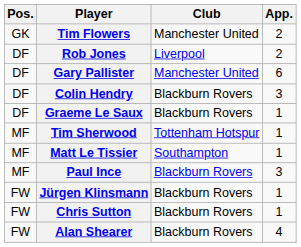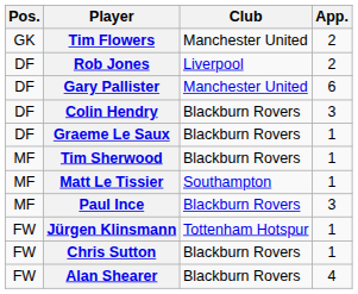Tim Sherwood | Club: Tottenham Hotspur -> Blackburn Rovers
Jürgen Klinsmann | Club: Blackburn Rovers -> Tottenham Hotspur
